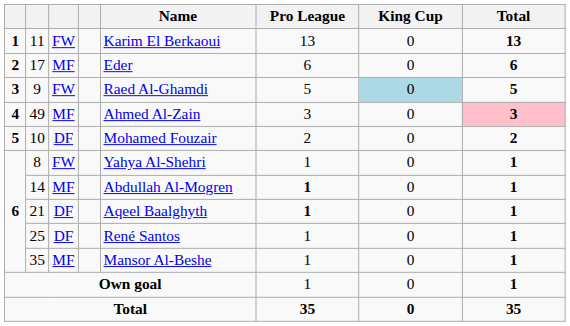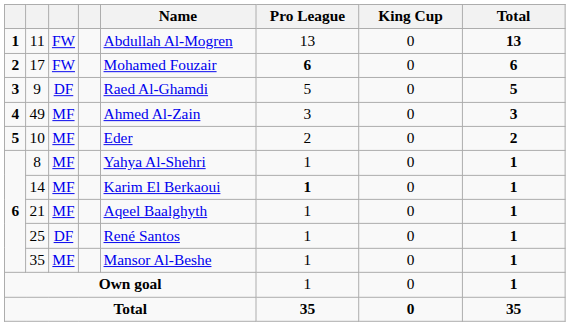11 | Name: Karim El Berkaoui -> Abdullah Al-Mogren
17 | column 3: MF -> FW
17 | Name: Eder -> Mohamed Fouzair
17 | Pro League: normal -> bold
9 | column 3: FW -> DF
9 | King Cup: lightblue background -> no background
49 | Total: pink background -> no background
10 | column 3: DF -> MF
10 | Name: Mohamed Fouzair -> Eder
8 | column 3: FW -> MF
14 | Name: Abdullah Al-Mogren -> Karim El Berkaoui
21 | column 3: DF -> MF
21 | Pro League: bold -> normal
